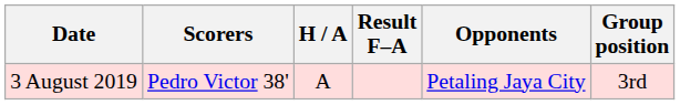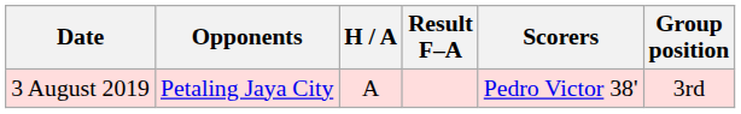columns swapped: Opponents <-> Scorers
